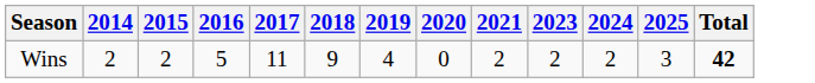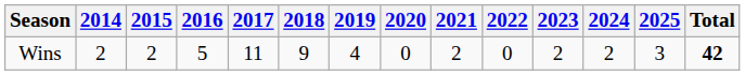+ column: 2022 | 0
